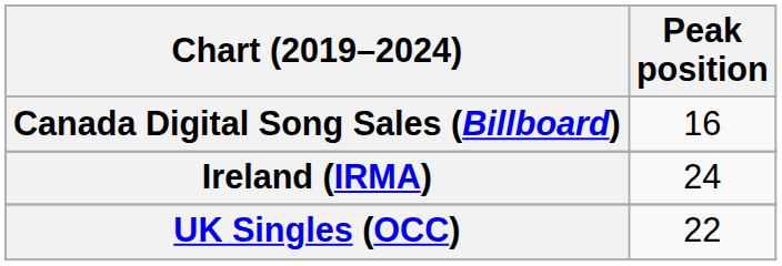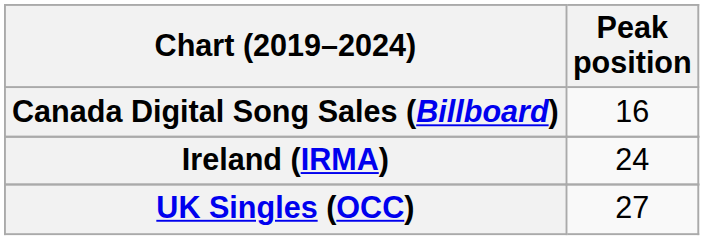UK Singles (OCC) | Peak position: 22 -> 27
